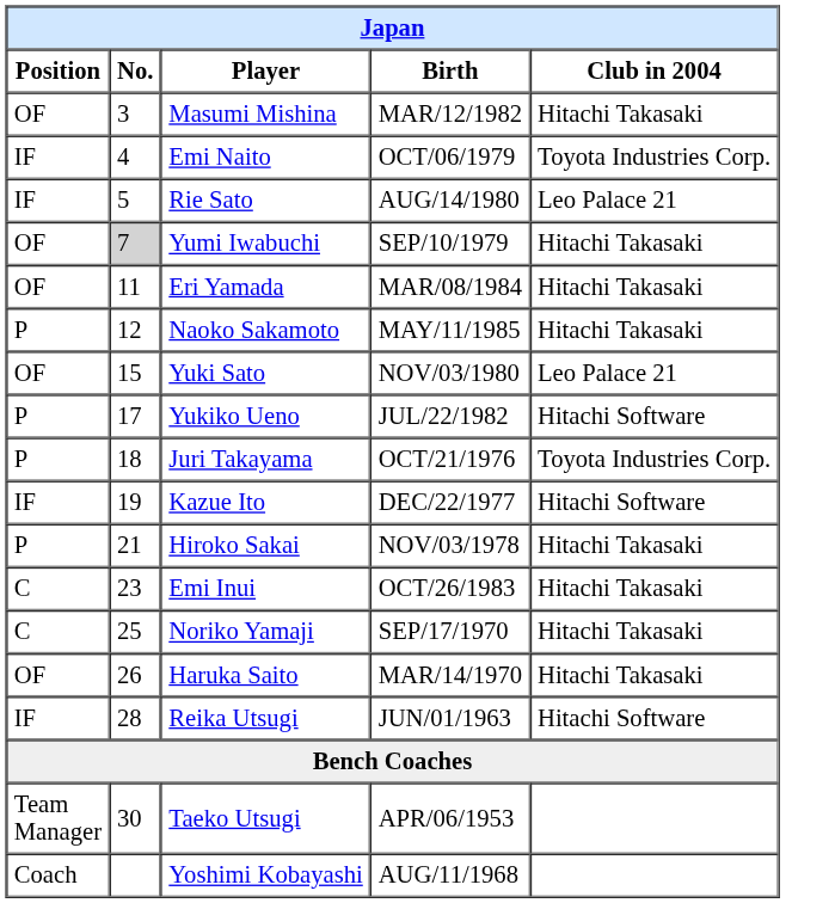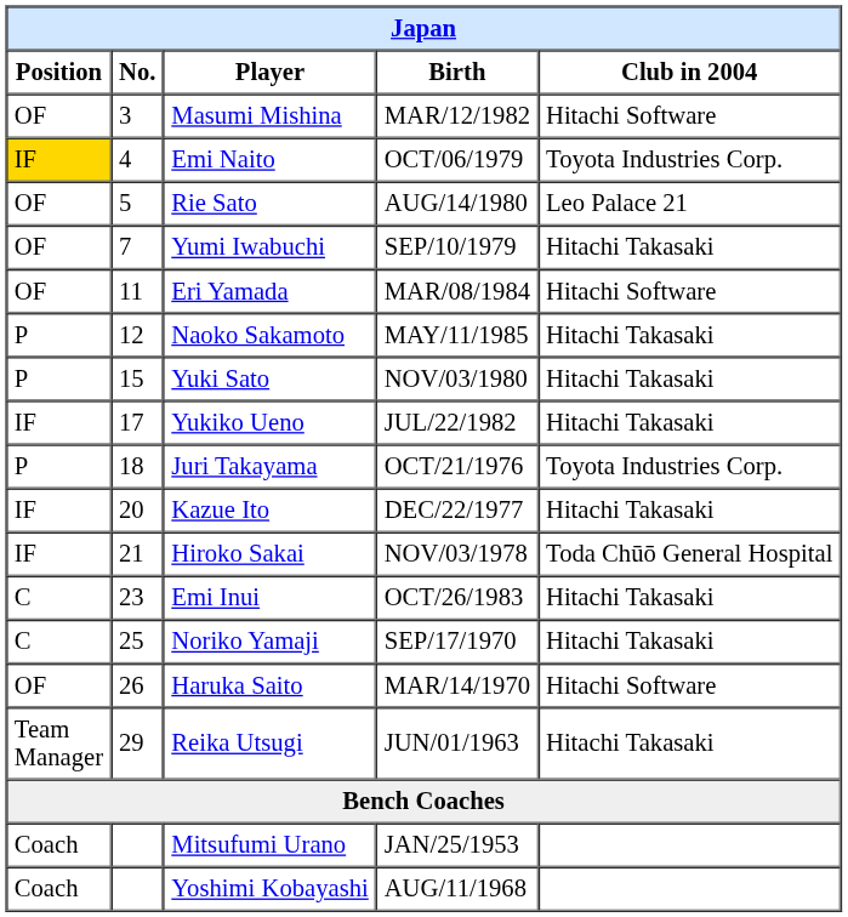Masumi Mishina | Club in 2004: Hitachi Takasaki -> Hitachi Software
Emi Naito | Position: no background -> gold background
Rie Sato | Position: IF -> OF
Yumi Iwabuchi | No.: lightgrey background -> no background
Eri Yamada | Club in 2004: Hitachi Takasaki -> Hitachi Software
Yuki Sato | Position: OF -> P
Yuki Sato | Club in 2004: Leo Palace 21 -> Hitachi Takasaki
Yukiko Ueno | Position: P -> IF
Yukiko Ueno | Club in 2004: Hitachi Software -> Hitachi Takasaki
Kazue Ito | No.: 19 -> 20
Kazue Ito | Club in 2004: Hitachi Software -> Hitachi Takasaki
Hiroko Sakai | Position: P -> IF
Hiroko Sakai | Club in 2004: Hitachi Takasaki -> Toda Chūō General Hospital
Haruka Saito | Club in 2004: Hitachi Takasaki -> Hitachi Software
Reika Utsugi | Position: IF -> Team Manager
Reika Utsugi | No.: 28 -> 29
Reika Utsugi | Club in 2004: Hitachi Software -> Hitachi Takasaki
- row: Team Manager | 30 | Taeko Utsugi | APR/06/1953
+ row: Coach | Mitsufumi Urano | JAN/25/1953
